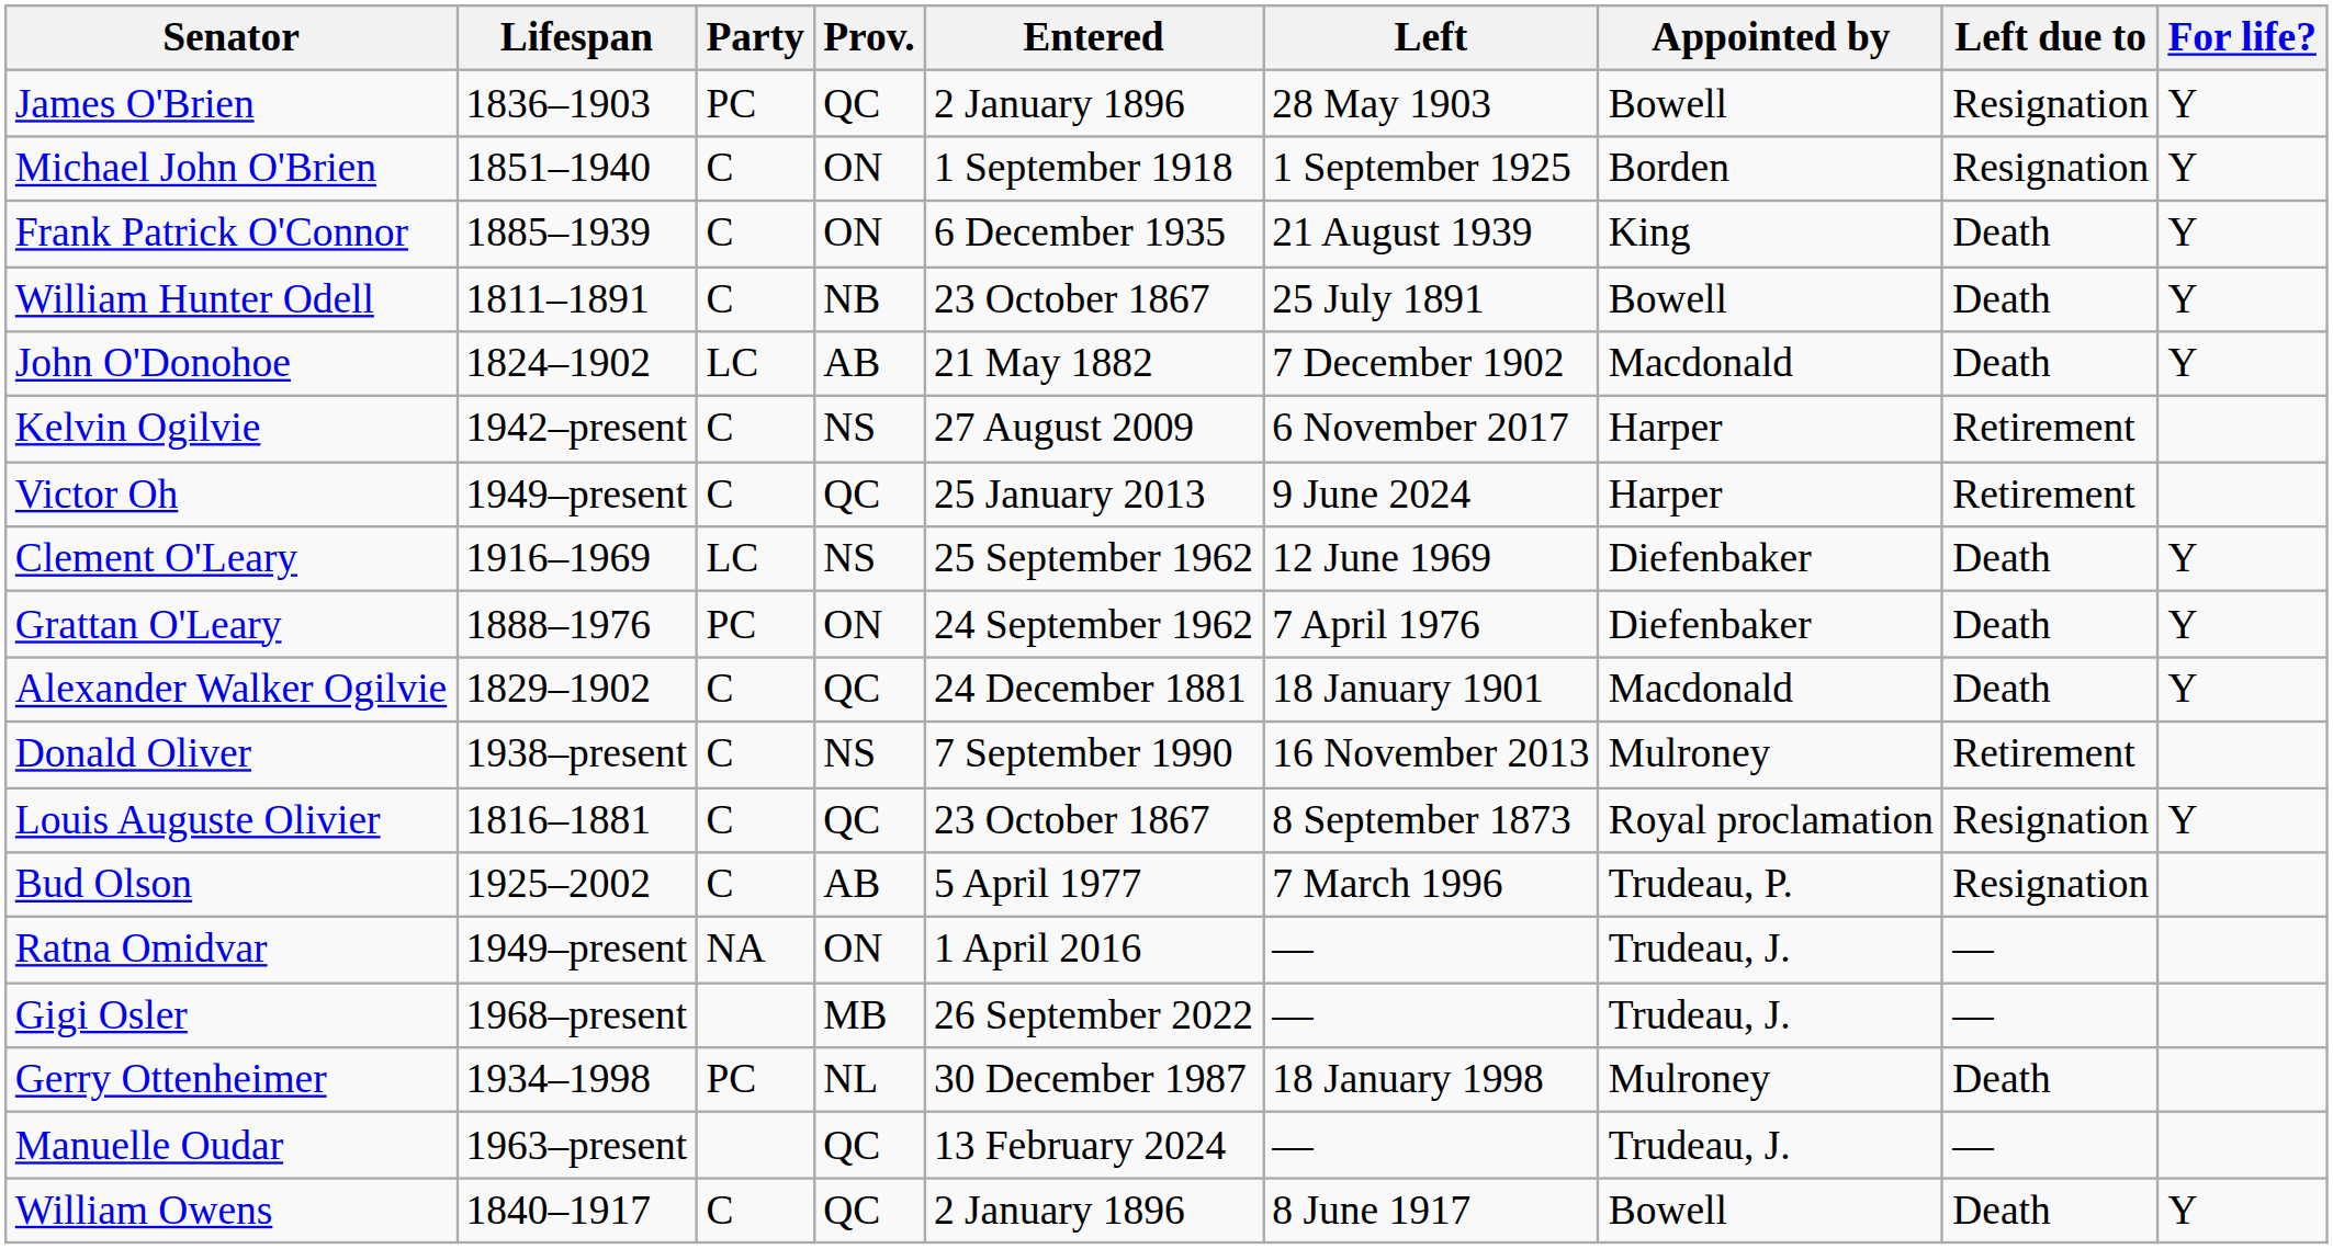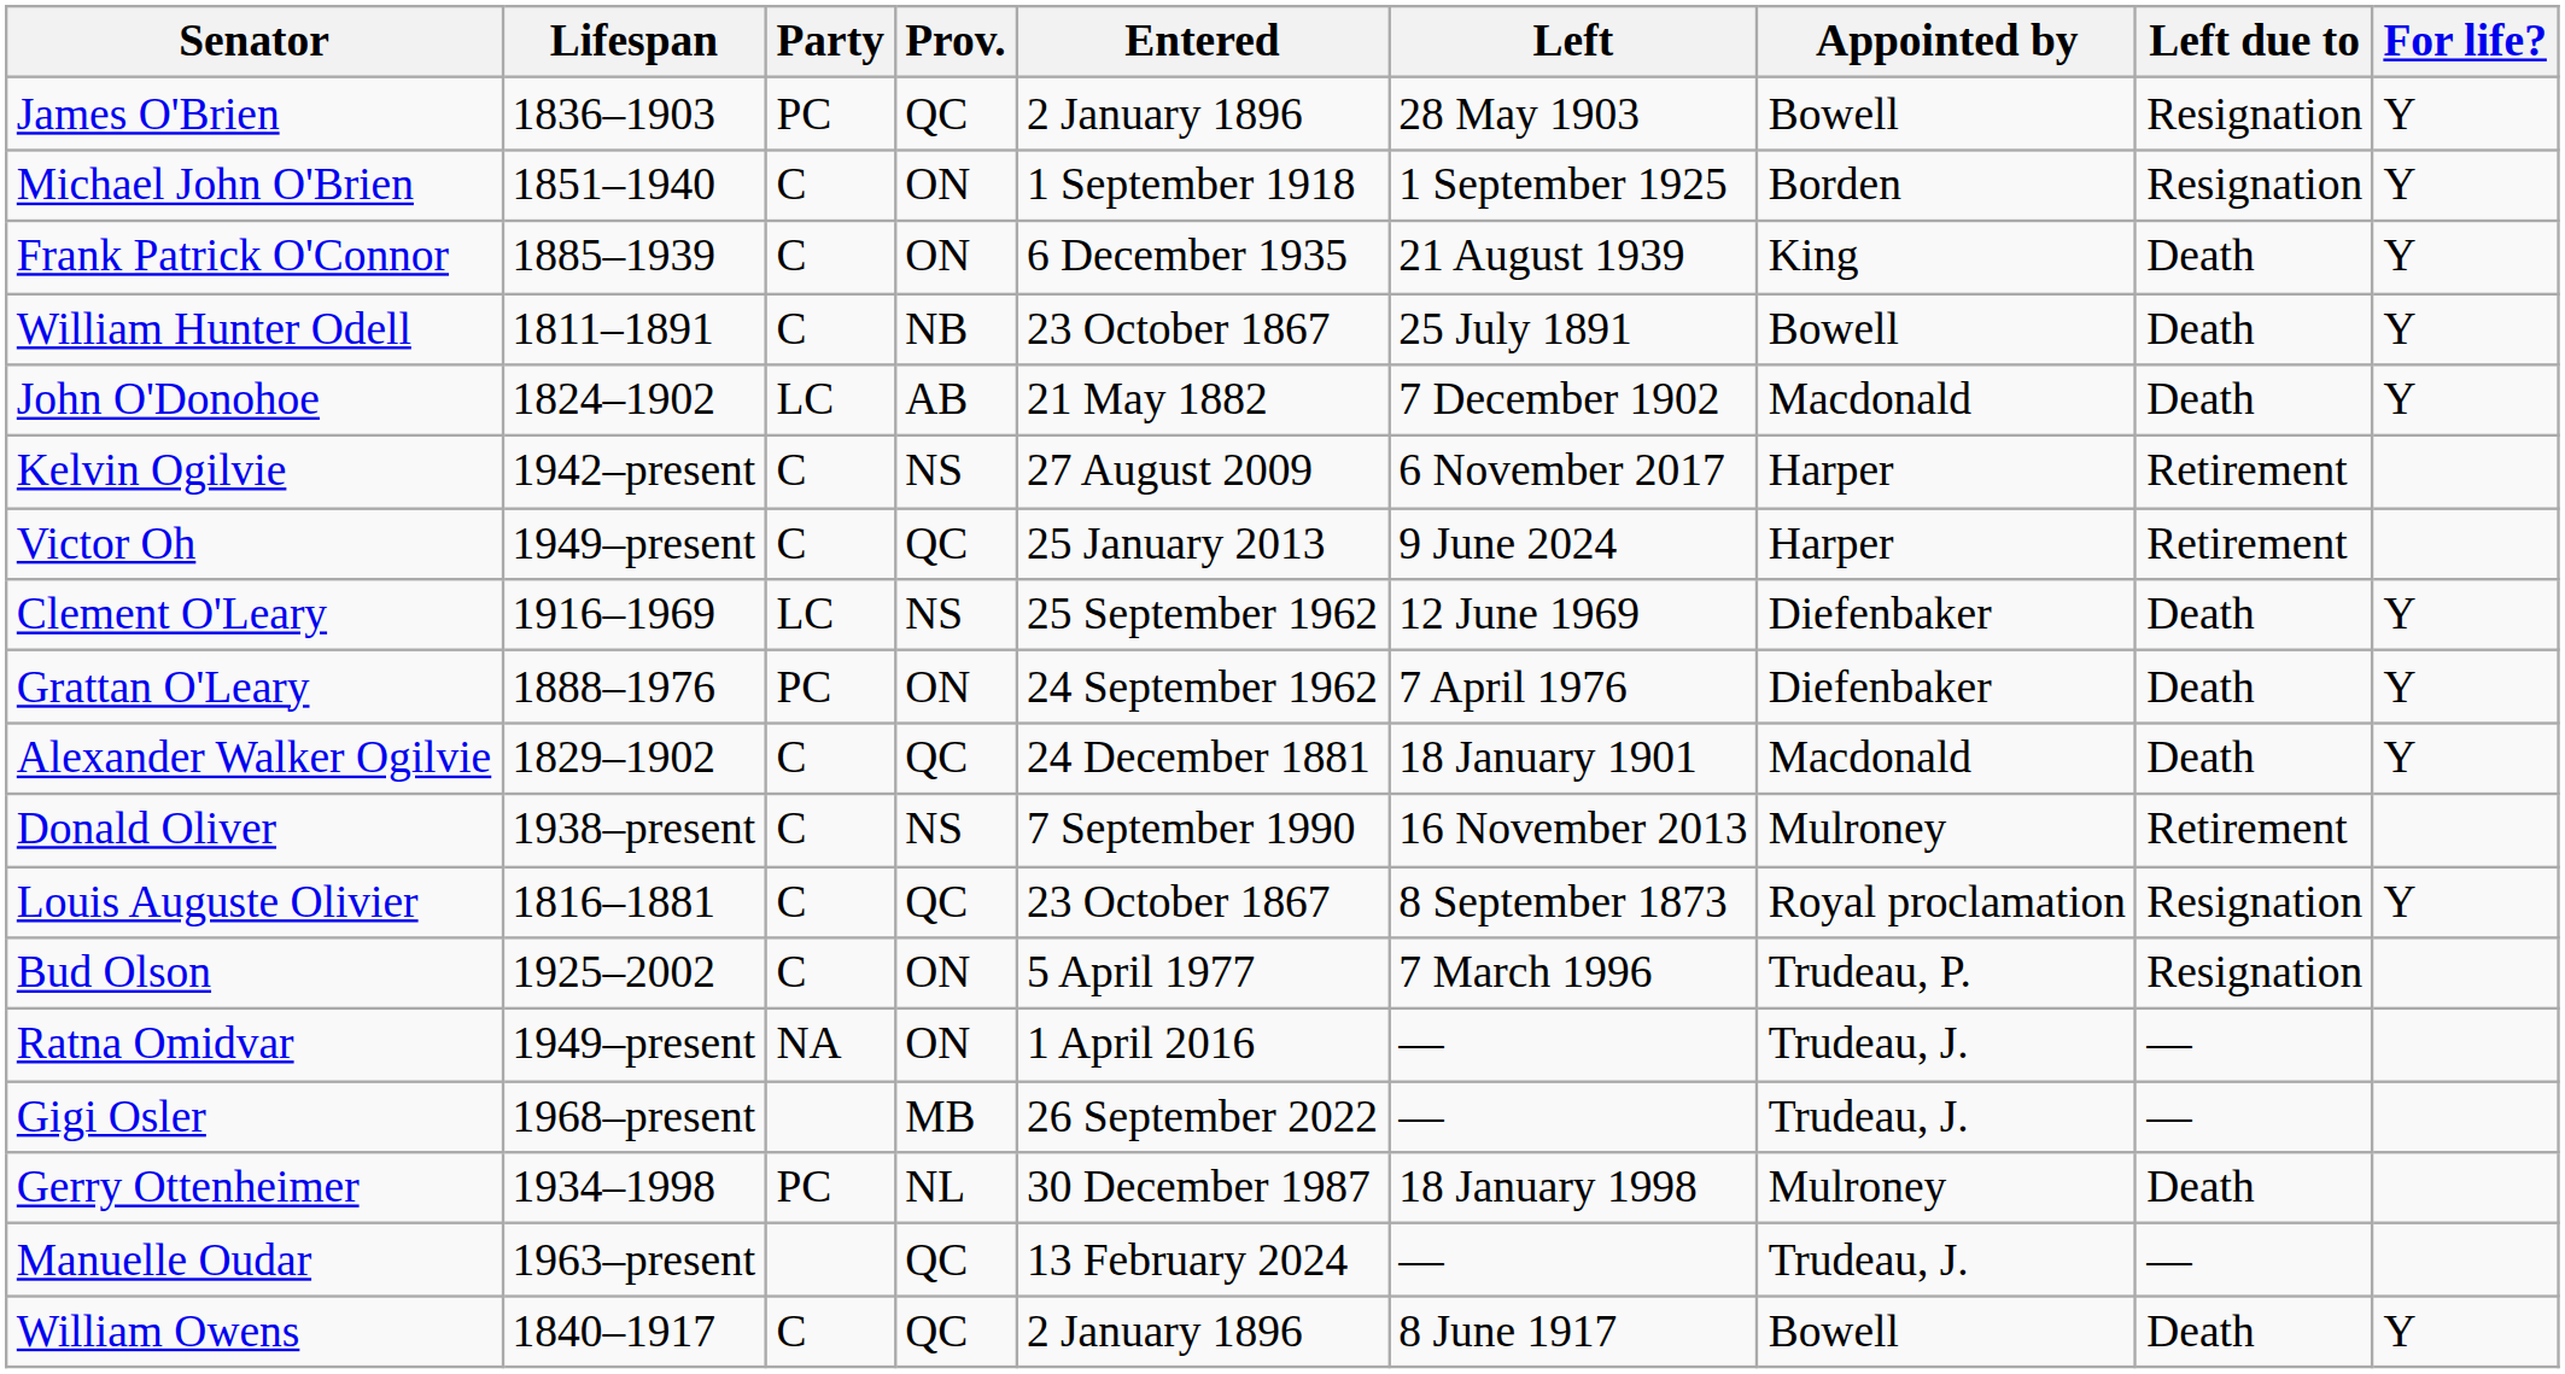Bud Olson | Prov.: AB -> ON
